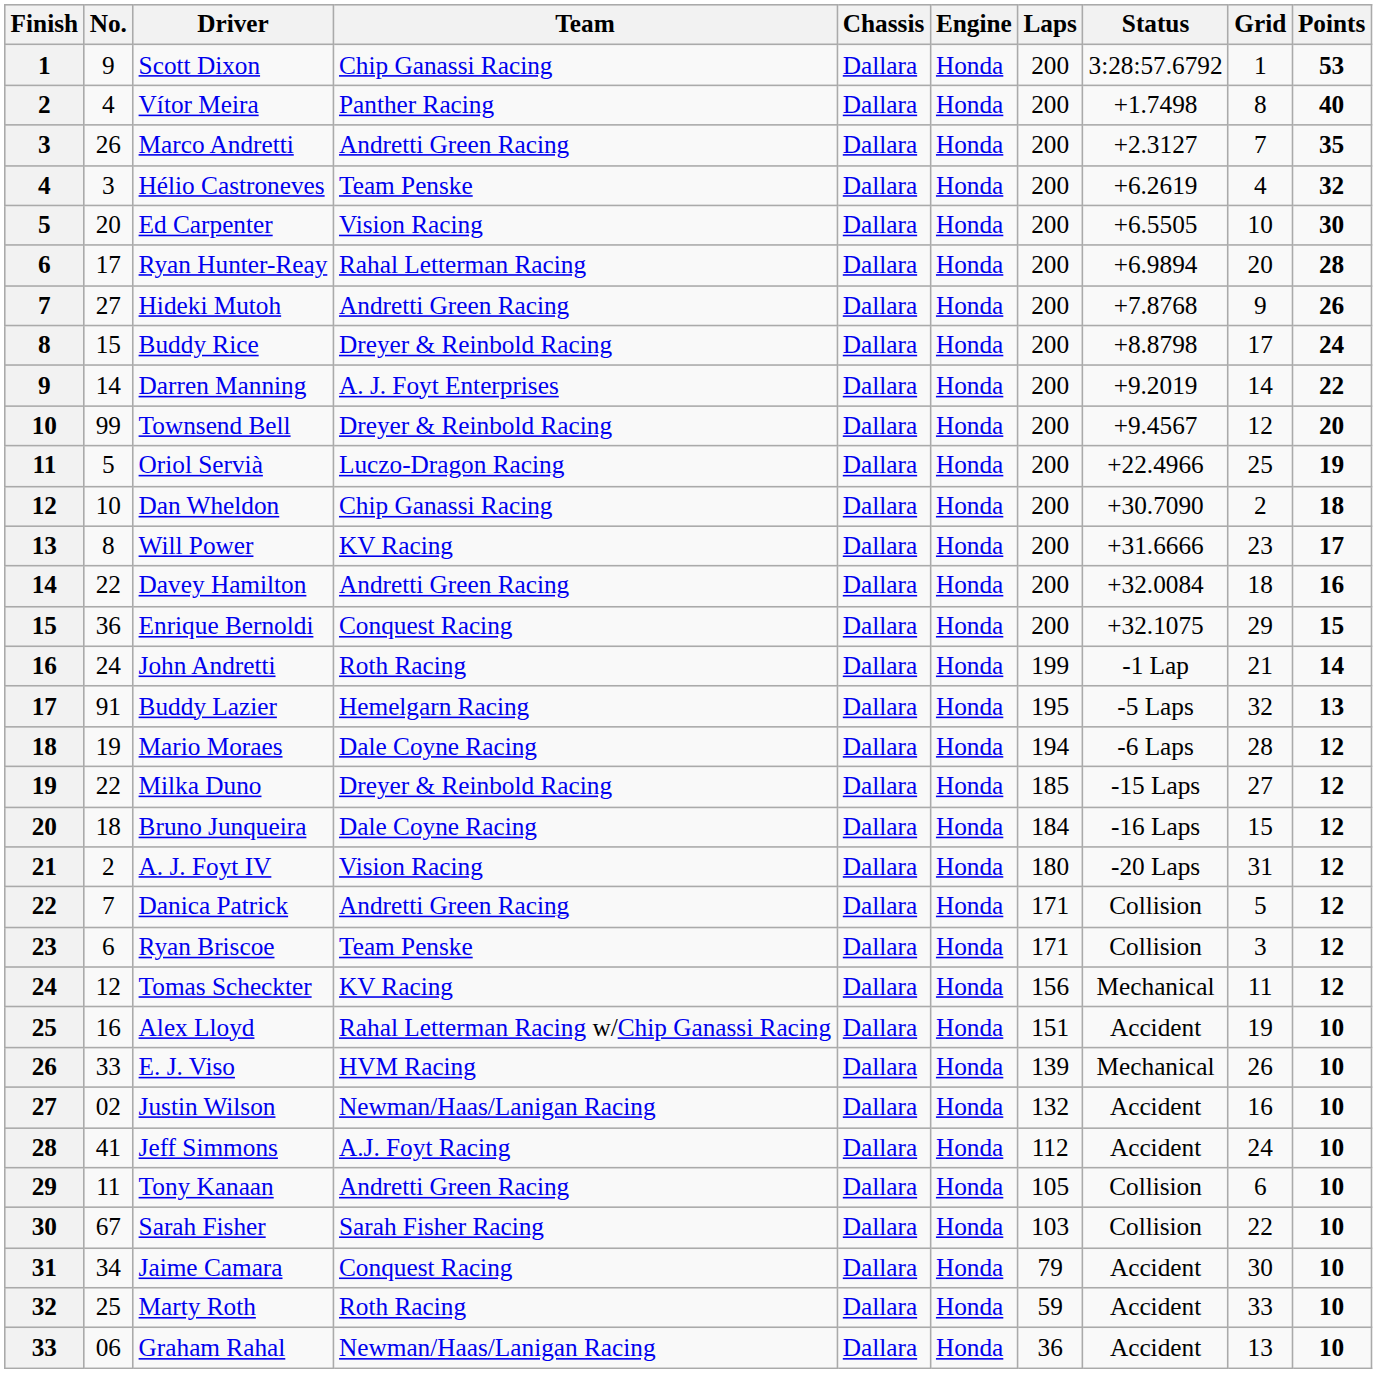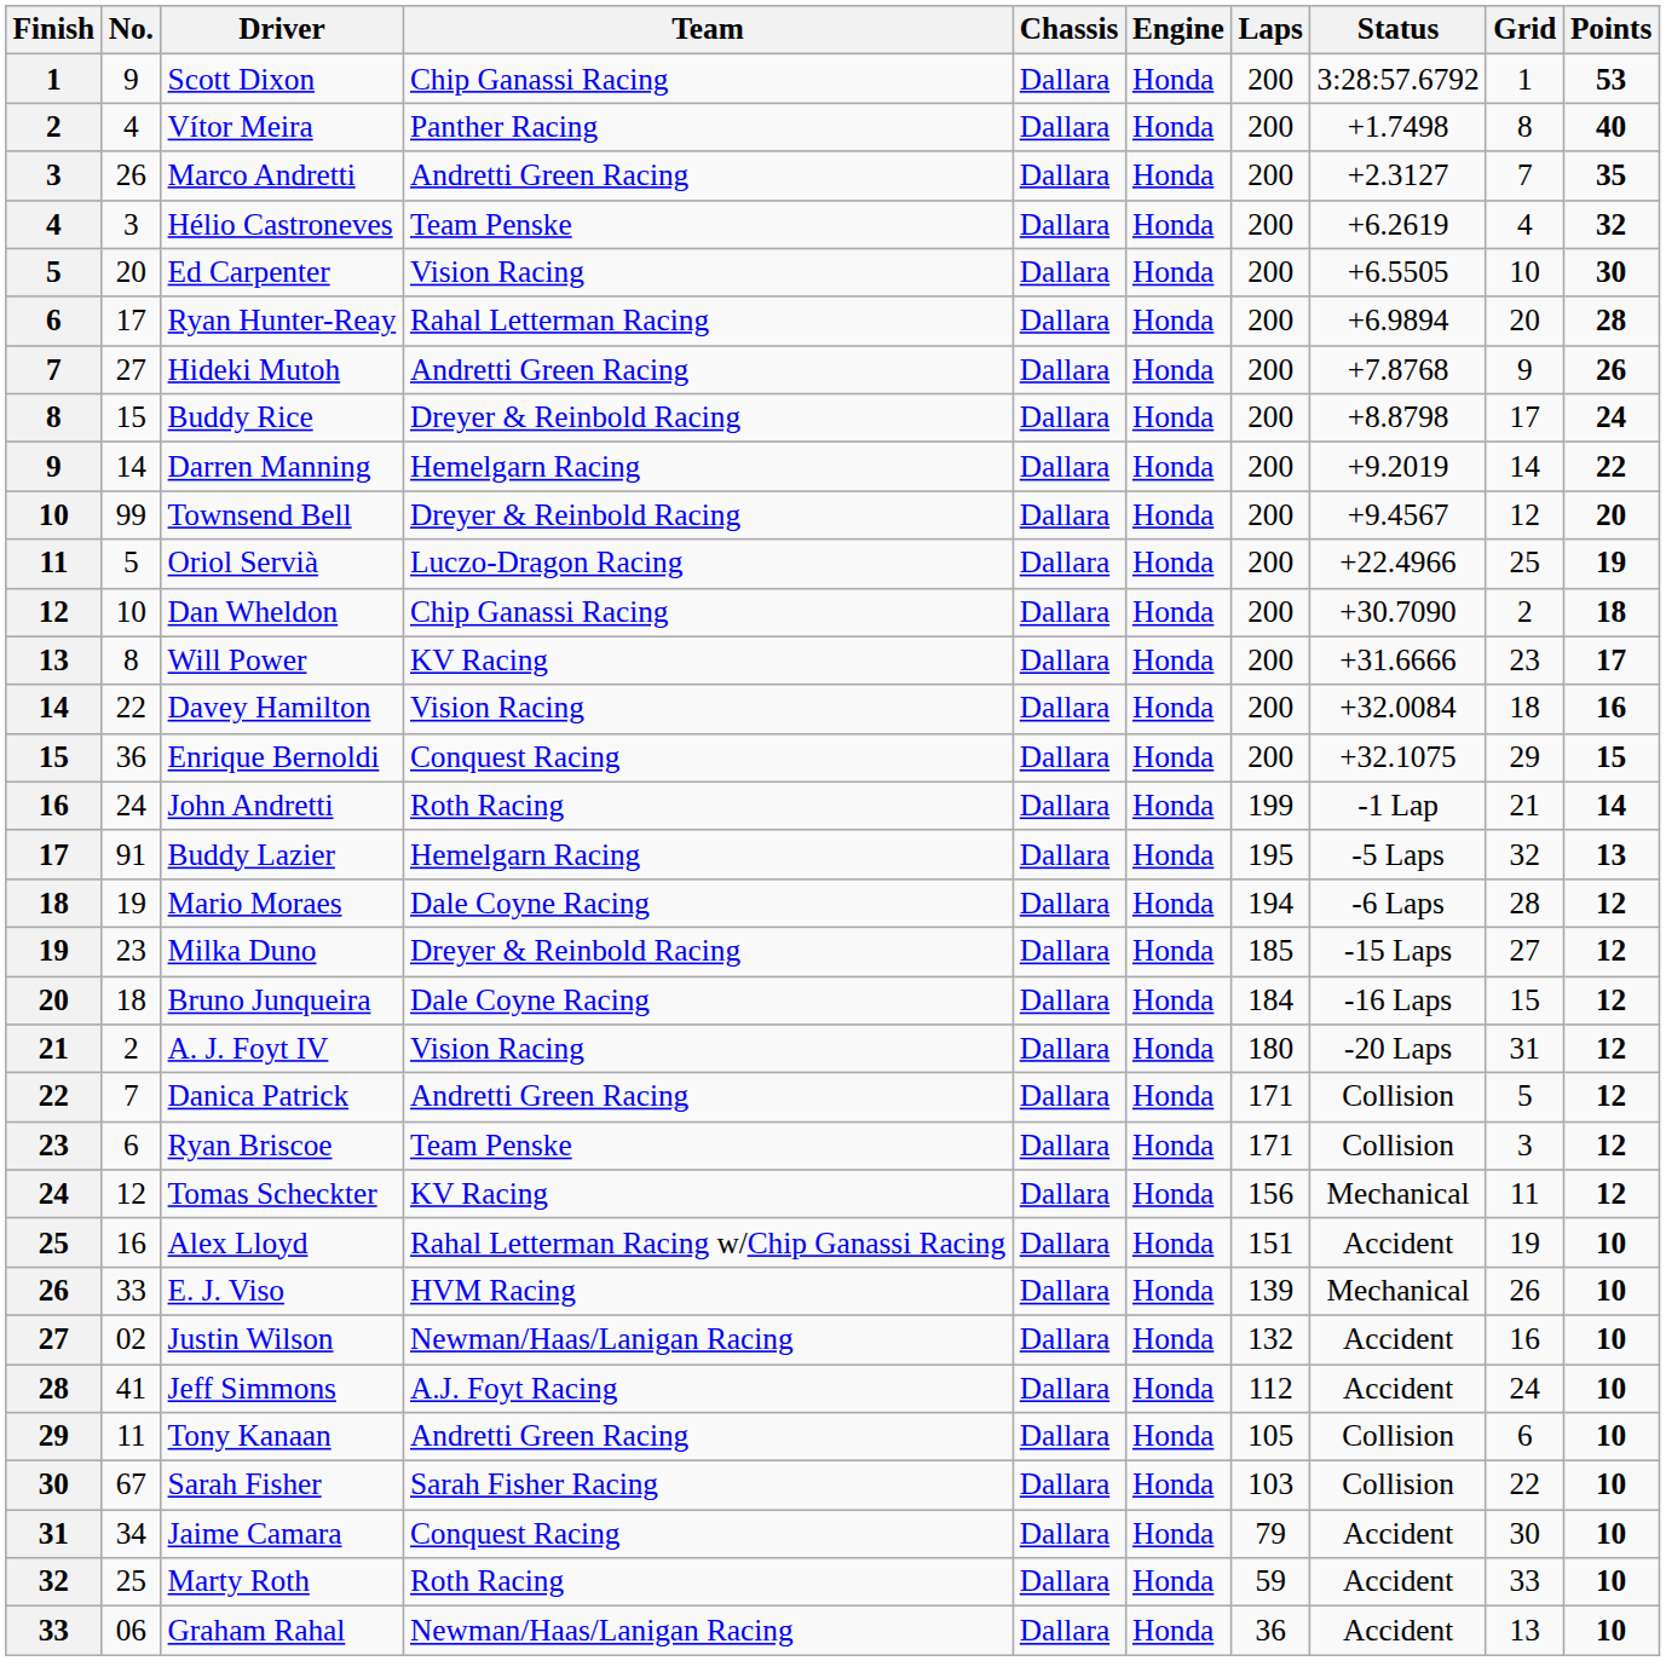Darren Manning | Team: A. J. Foyt Enterprises -> Hemelgarn Racing
Davey Hamilton | Team: Andretti Green Racing -> Vision Racing
Milka Duno | No.: 22 -> 23
